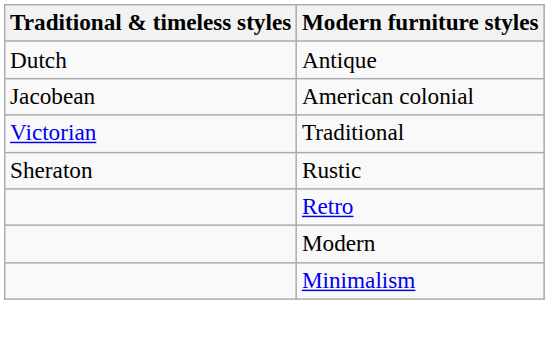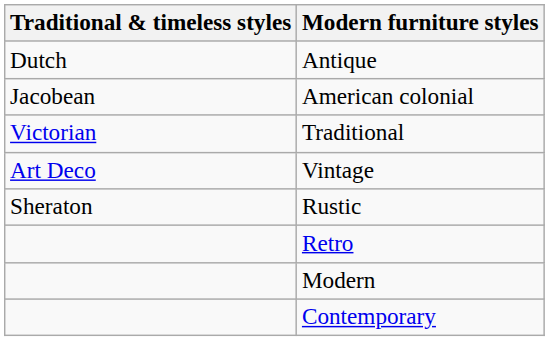+ row: Art Deco | Vintage
- row: Minimalism
+ row: Contemporary
